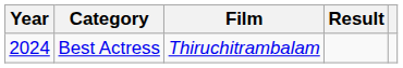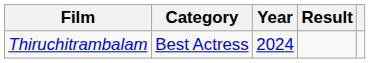columns swapped: Year <-> Film
